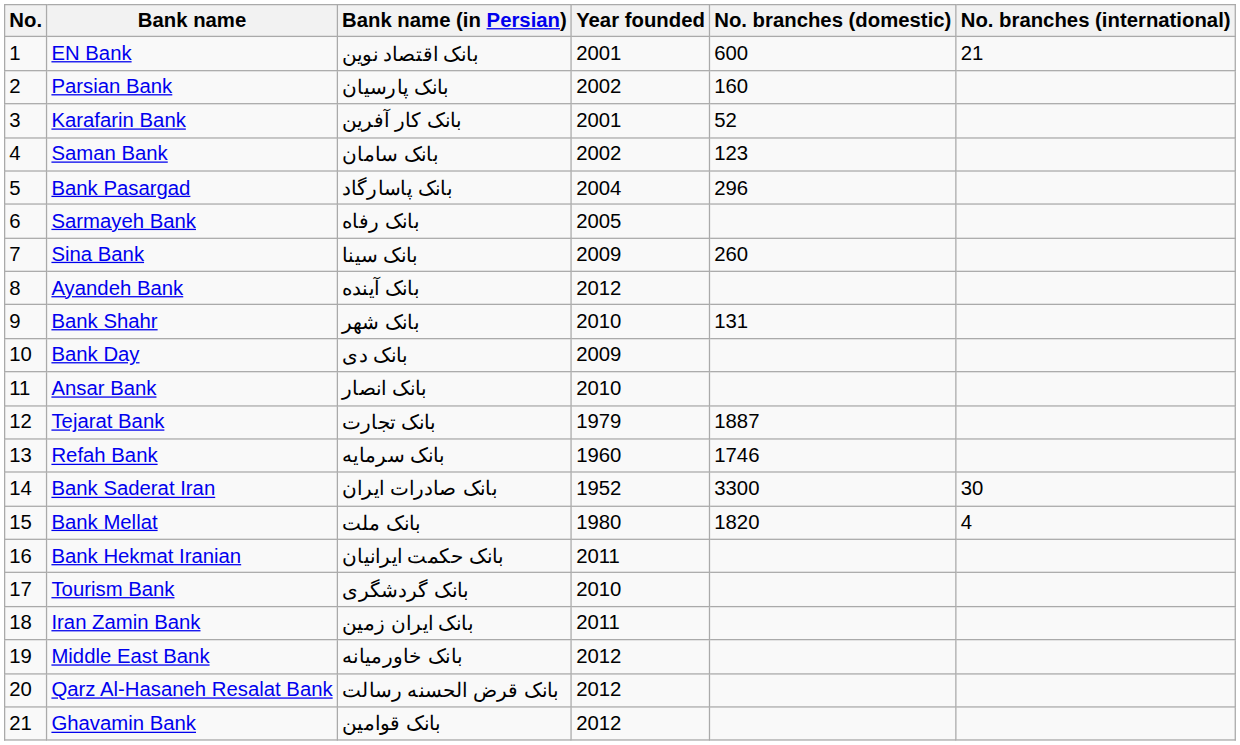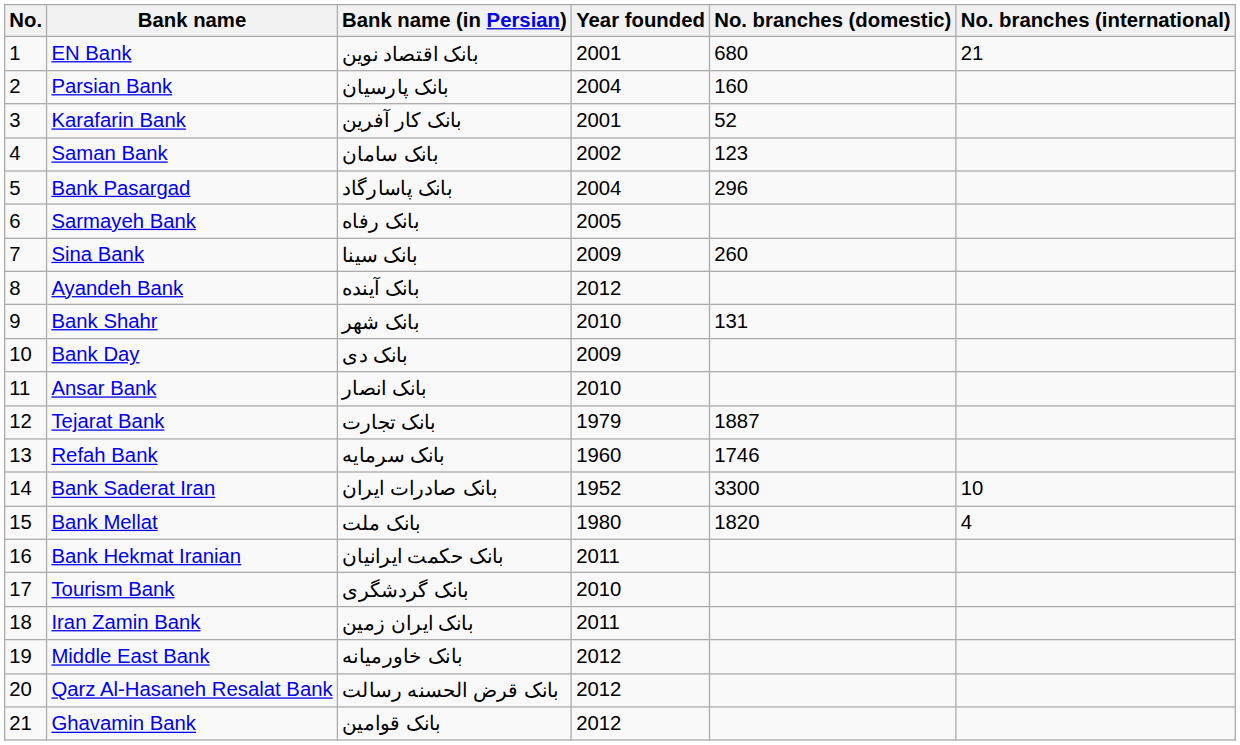EN Bank | No. branches (domestic): 600 -> 680
Parsian Bank | Year founded: 2002 -> 2004
Bank Saderat Iran | No. branches (international): 30 -> 10
